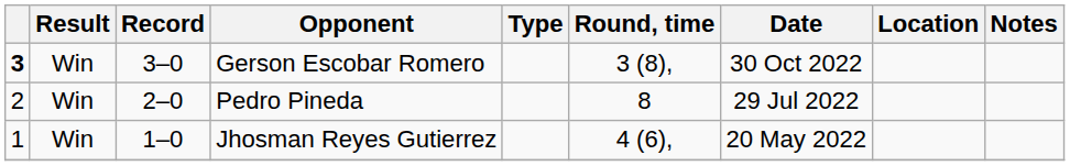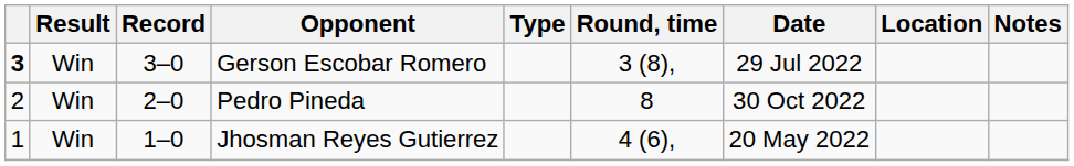Gerson Escobar Romero | Date: 30 Oct 2022 -> 29 Jul 2022
Pedro Pineda | Date: 29 Jul 2022 -> 30 Oct 2022
